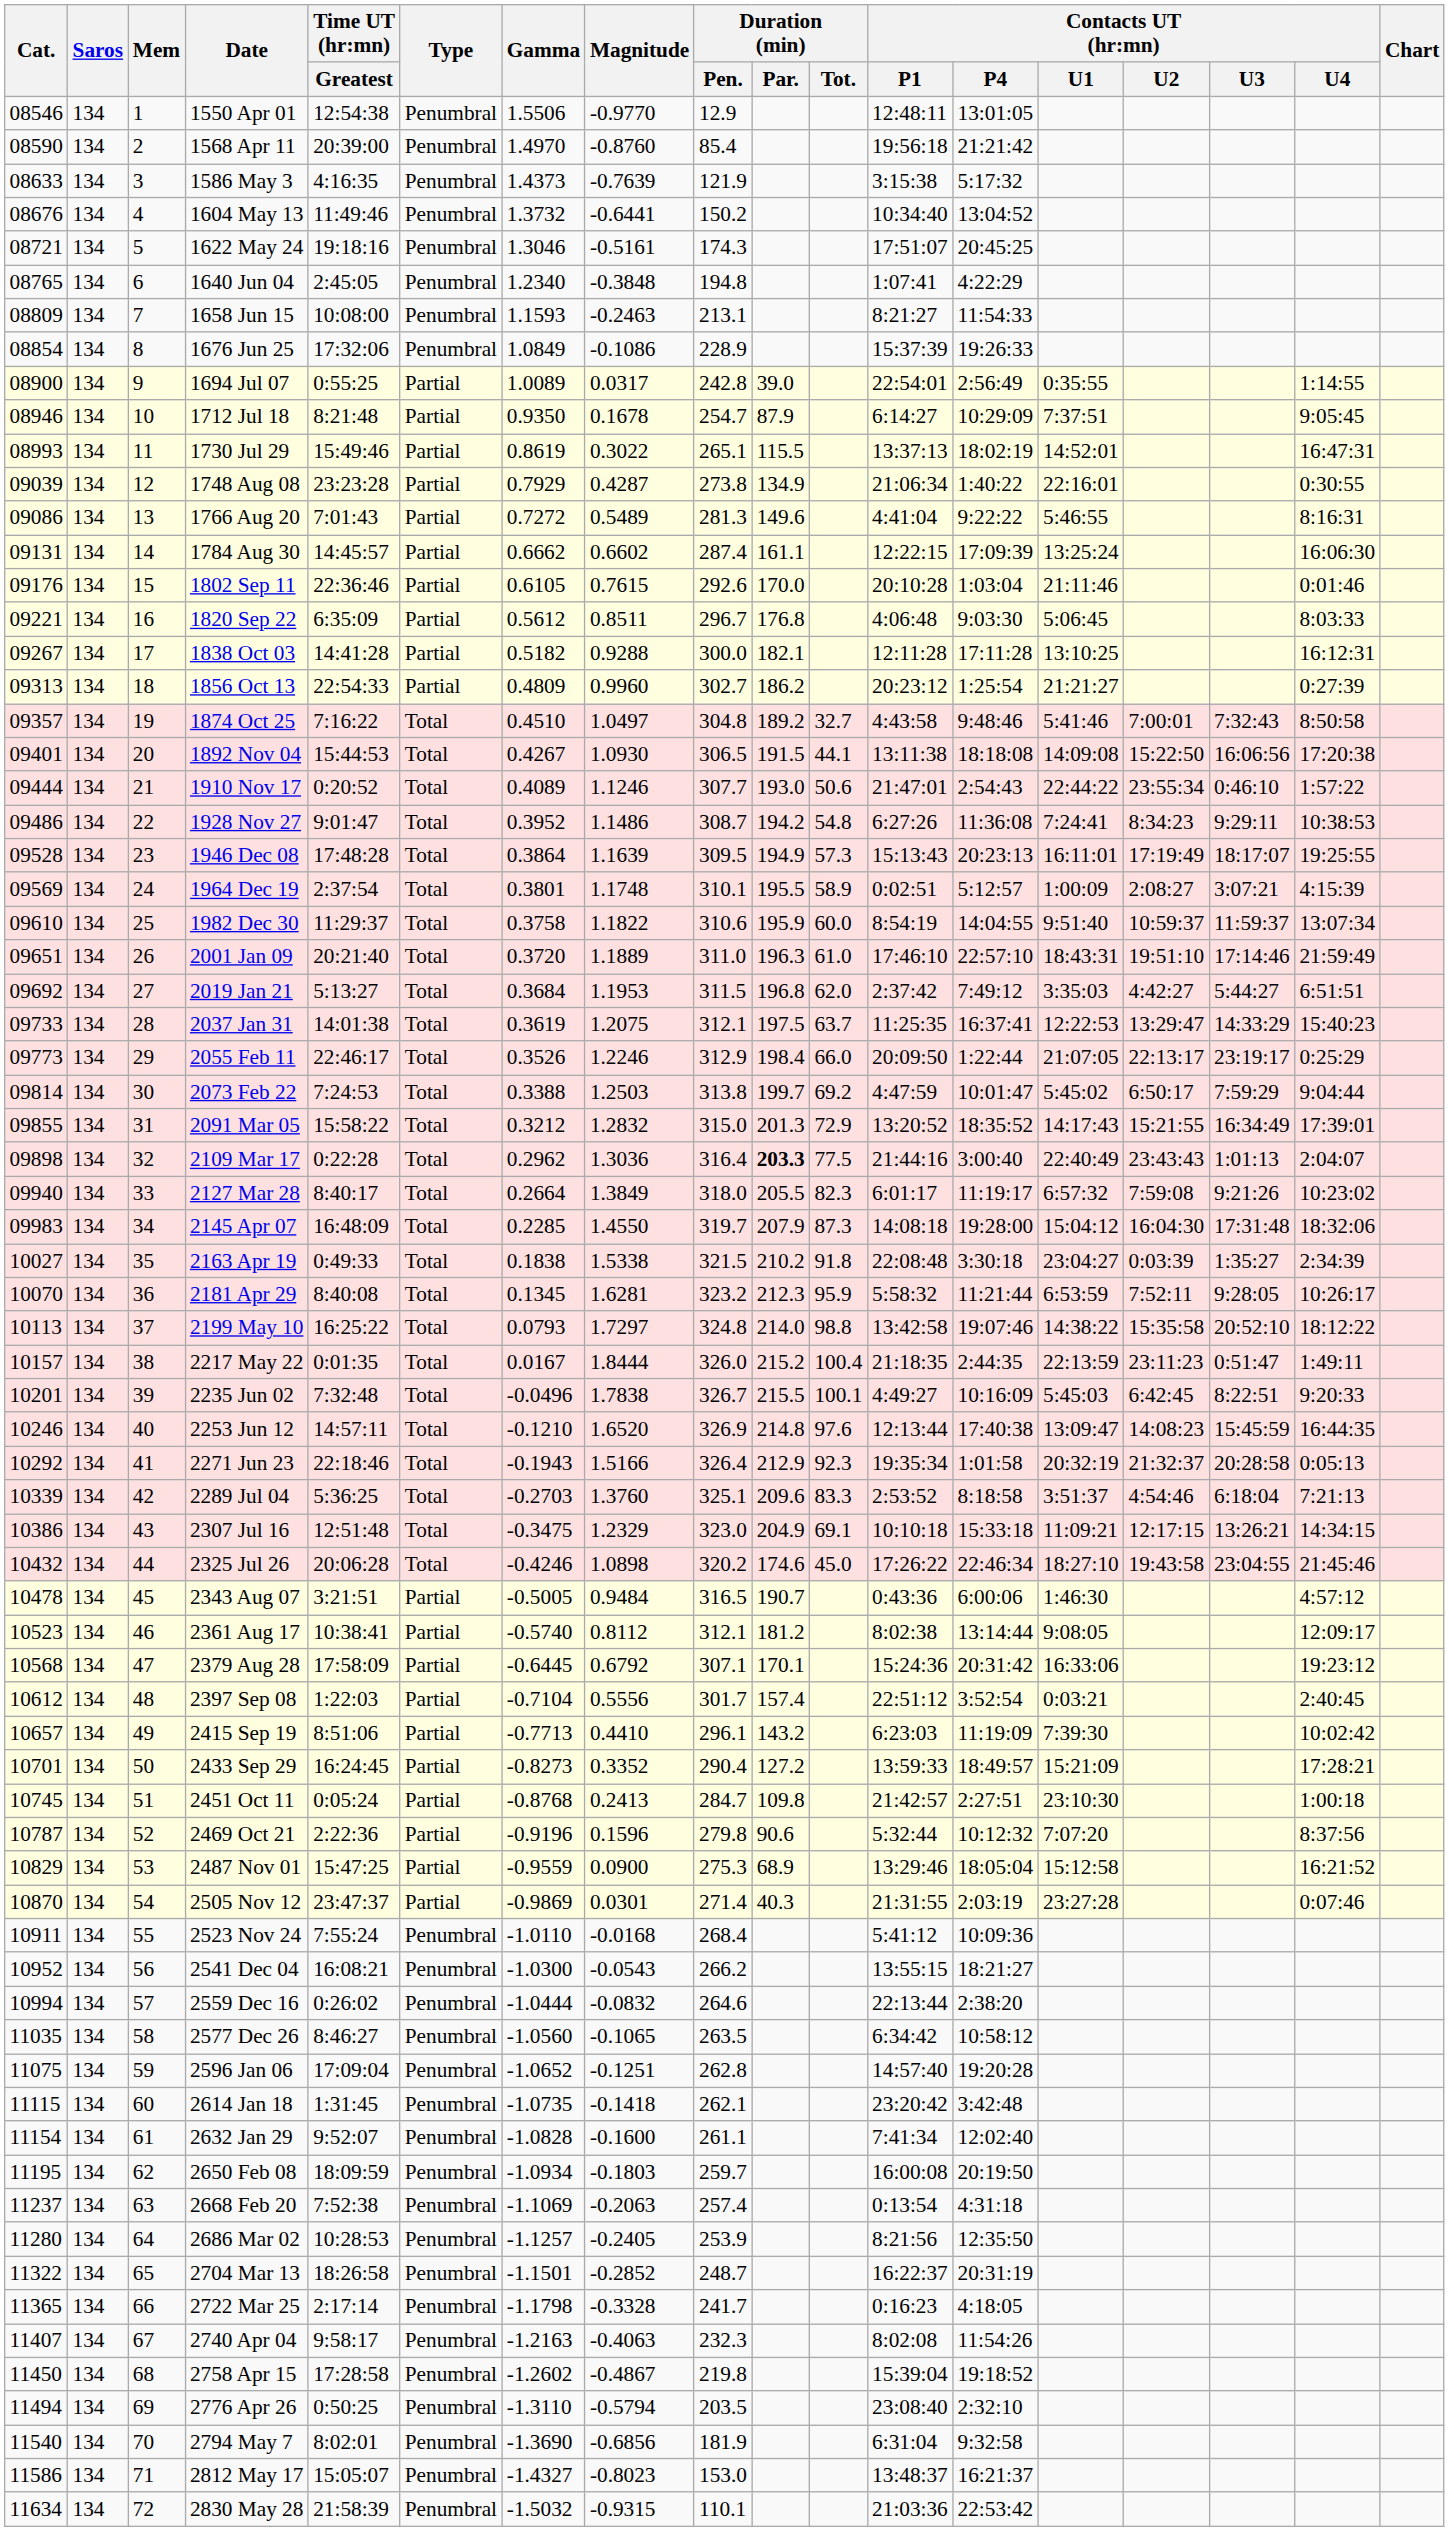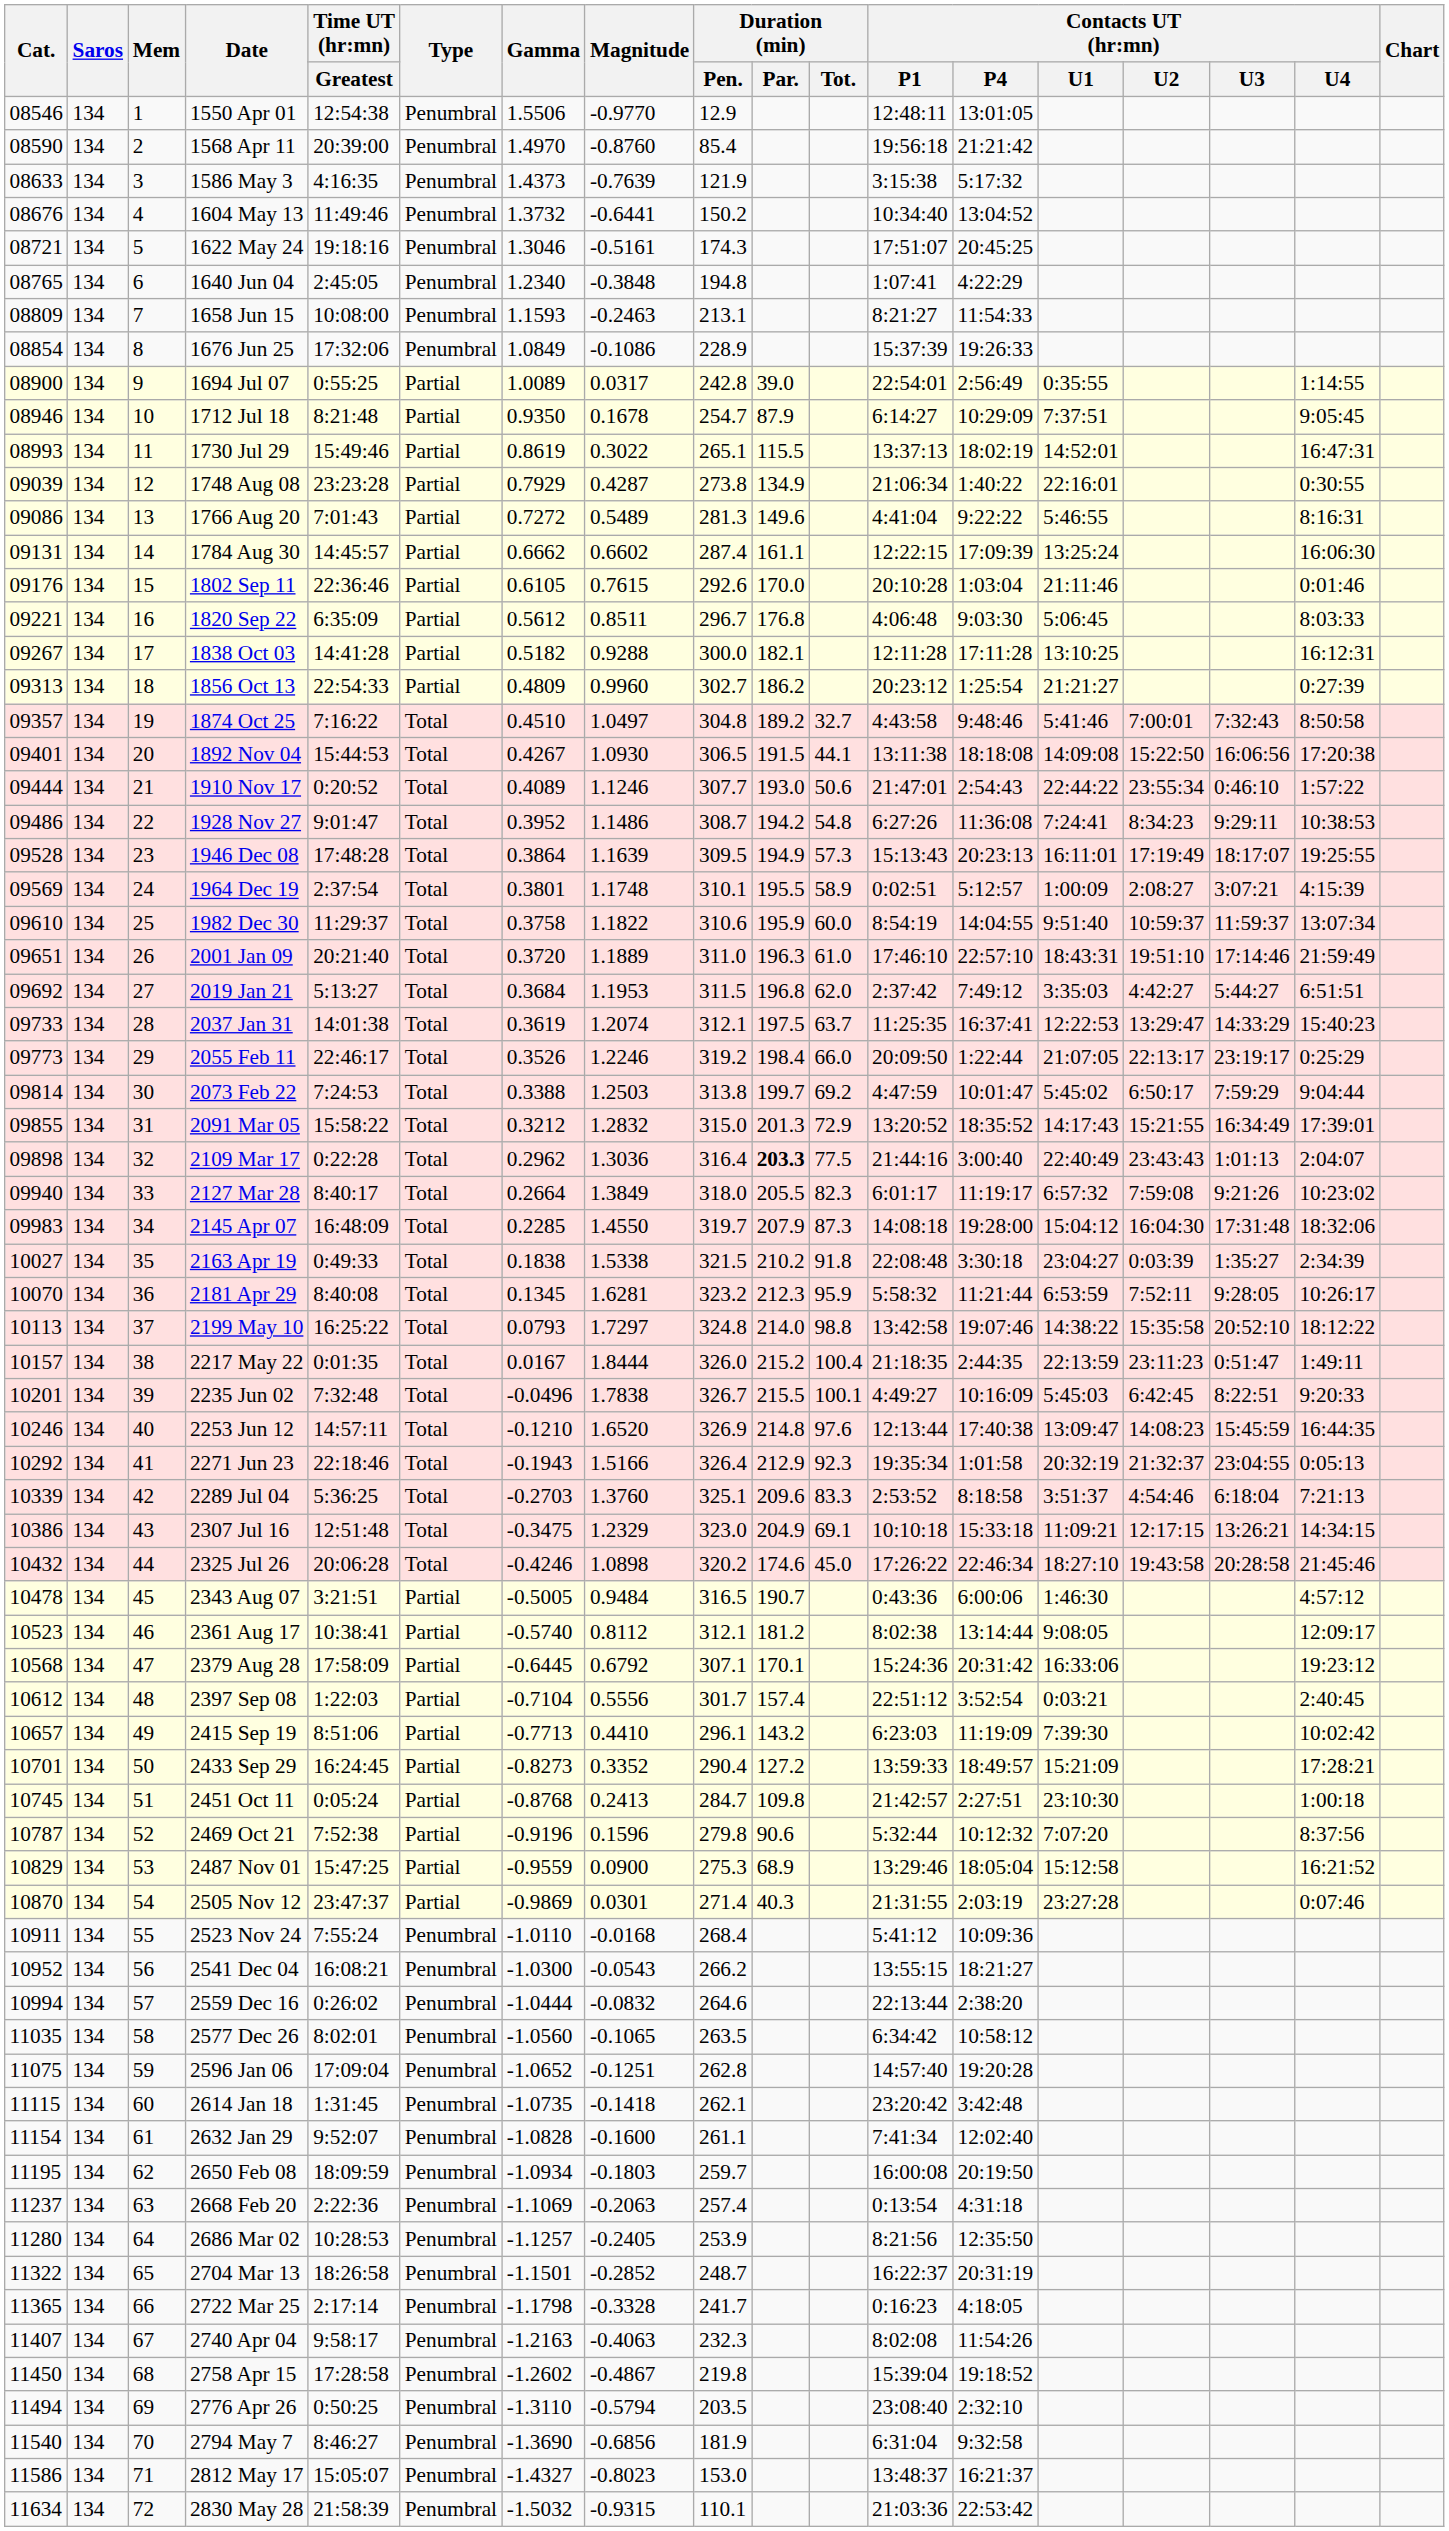2037 Jan 31 | Magnitude: 1.2075 -> 1.2074
2055 Feb 11 | Duration (min) / Pen.: 312.9 -> 319.2
2271 Jun 23 | Contacts UT (hr:mn) / U3: 20:28:58 -> 23:04:55
2325 Jul 26 | Contacts UT (hr:mn) / U3: 23:04:55 -> 20:28:58
2469 Oct 21 | Time UT (hr:mn) / Greatest: 2:22:36 -> 7:52:38
2577 Dec 26 | Time UT (hr:mn) / Greatest: 8:46:27 -> 8:02:01
2668 Feb 20 | Time UT (hr:mn) / Greatest: 7:52:38 -> 2:22:36
2794 May 7 | Time UT (hr:mn) / Greatest: 8:02:01 -> 8:46:27
